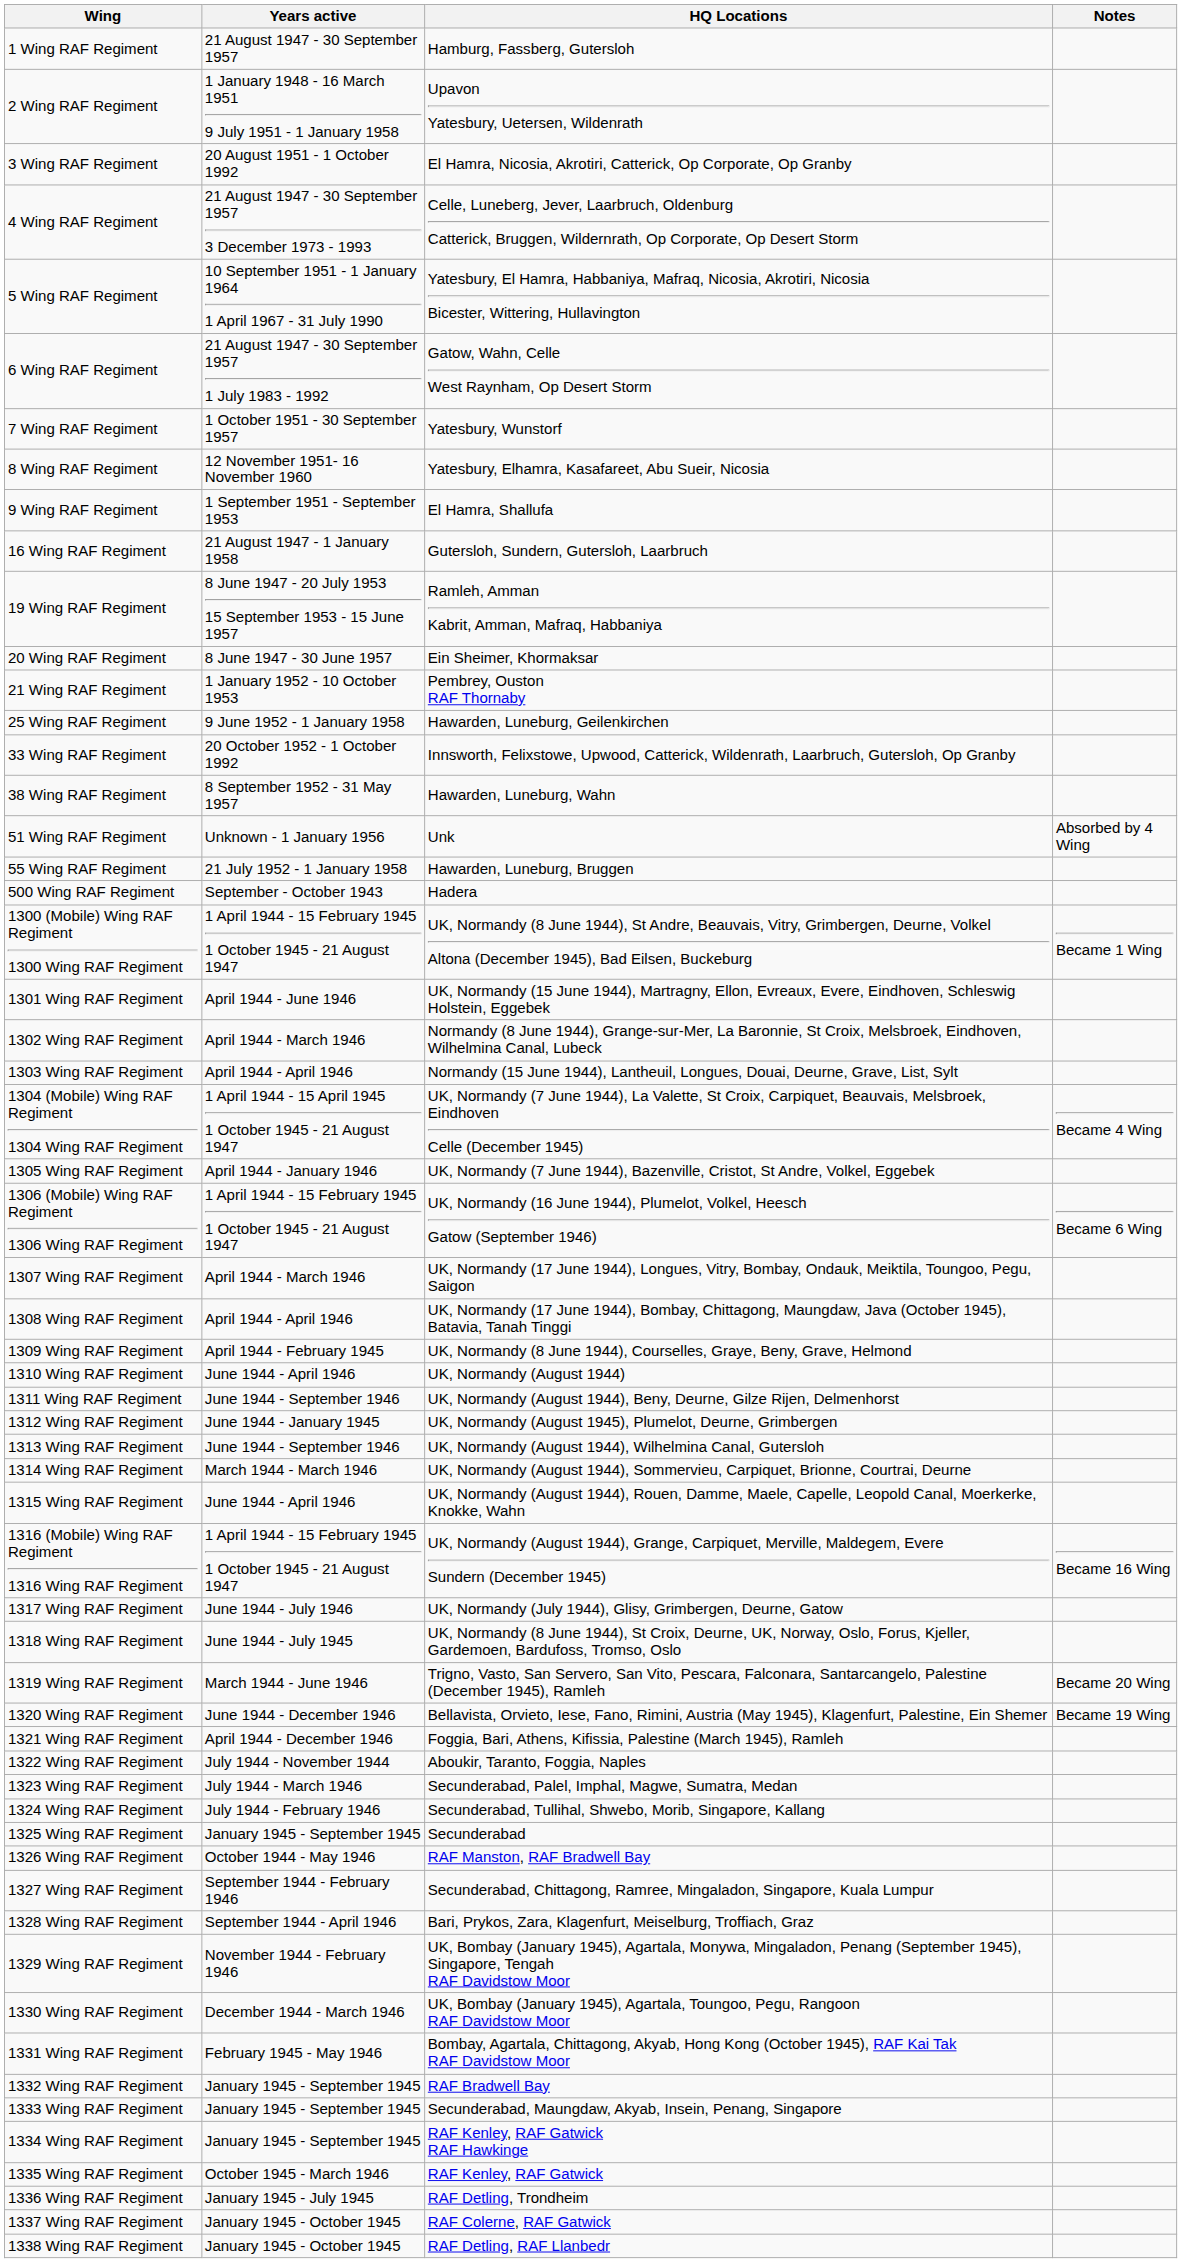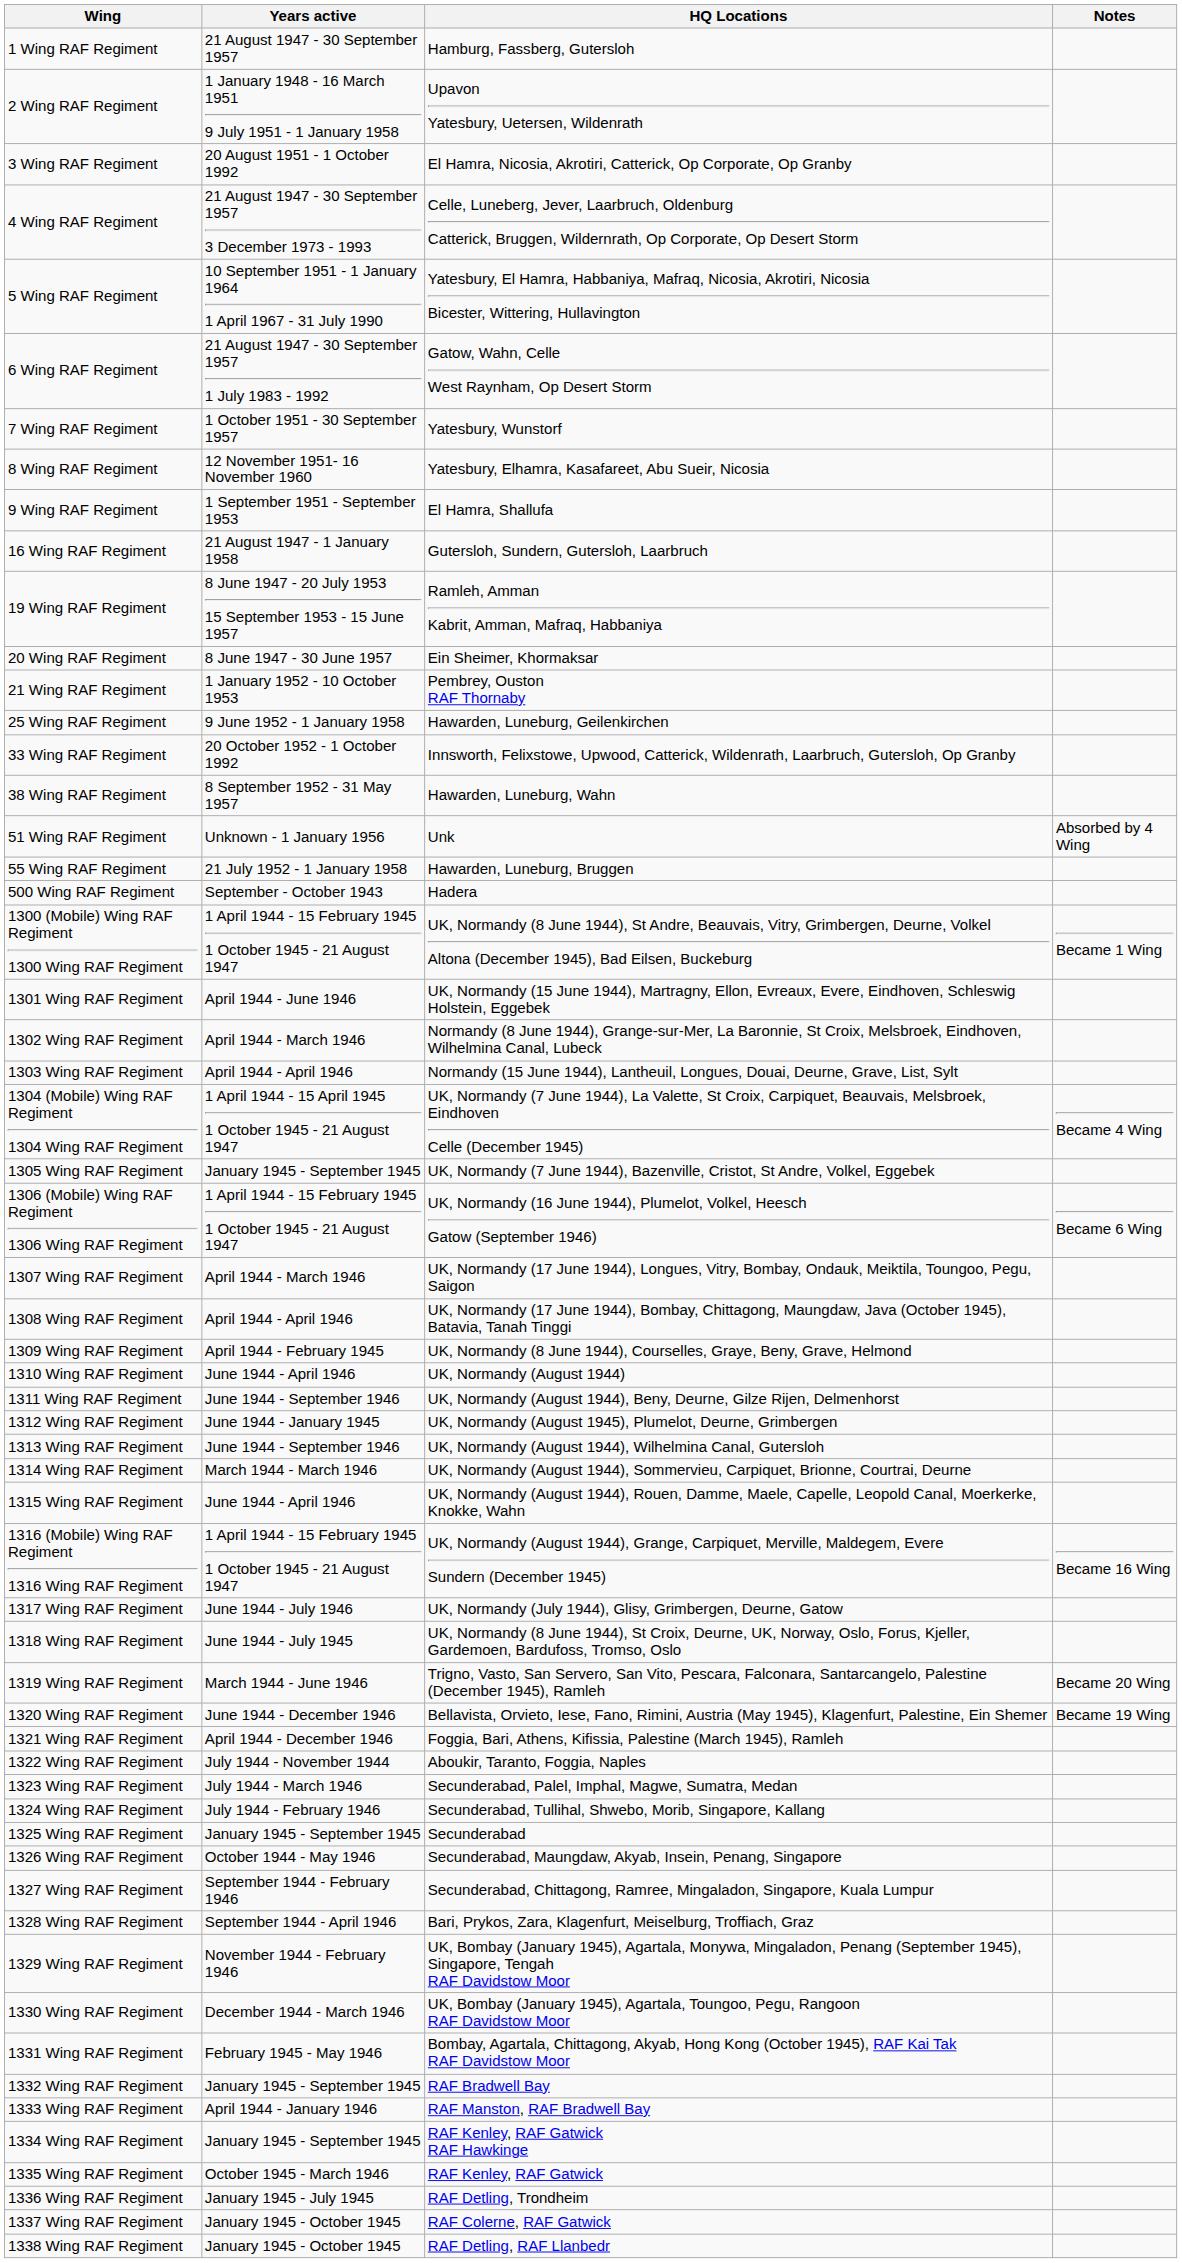1305 Wing RAF Regiment | Years active: April 1944 - January 1946 -> January 1945 - September 1945
1326 Wing RAF Regiment | HQ Locations: RAF Manston, RAF Bradwell Bay -> Secunderabad, Maungdaw, Akyab, Insein, Penang, Singapore
1333 Wing RAF Regiment | Years active: January 1945 - September 1945 -> April 1944 - January 1946
1333 Wing RAF Regiment | HQ Locations: Secunderabad, Maungdaw, Akyab, Insein, Penang, Singapore -> RAF Manston, RAF Bradwell Bay
